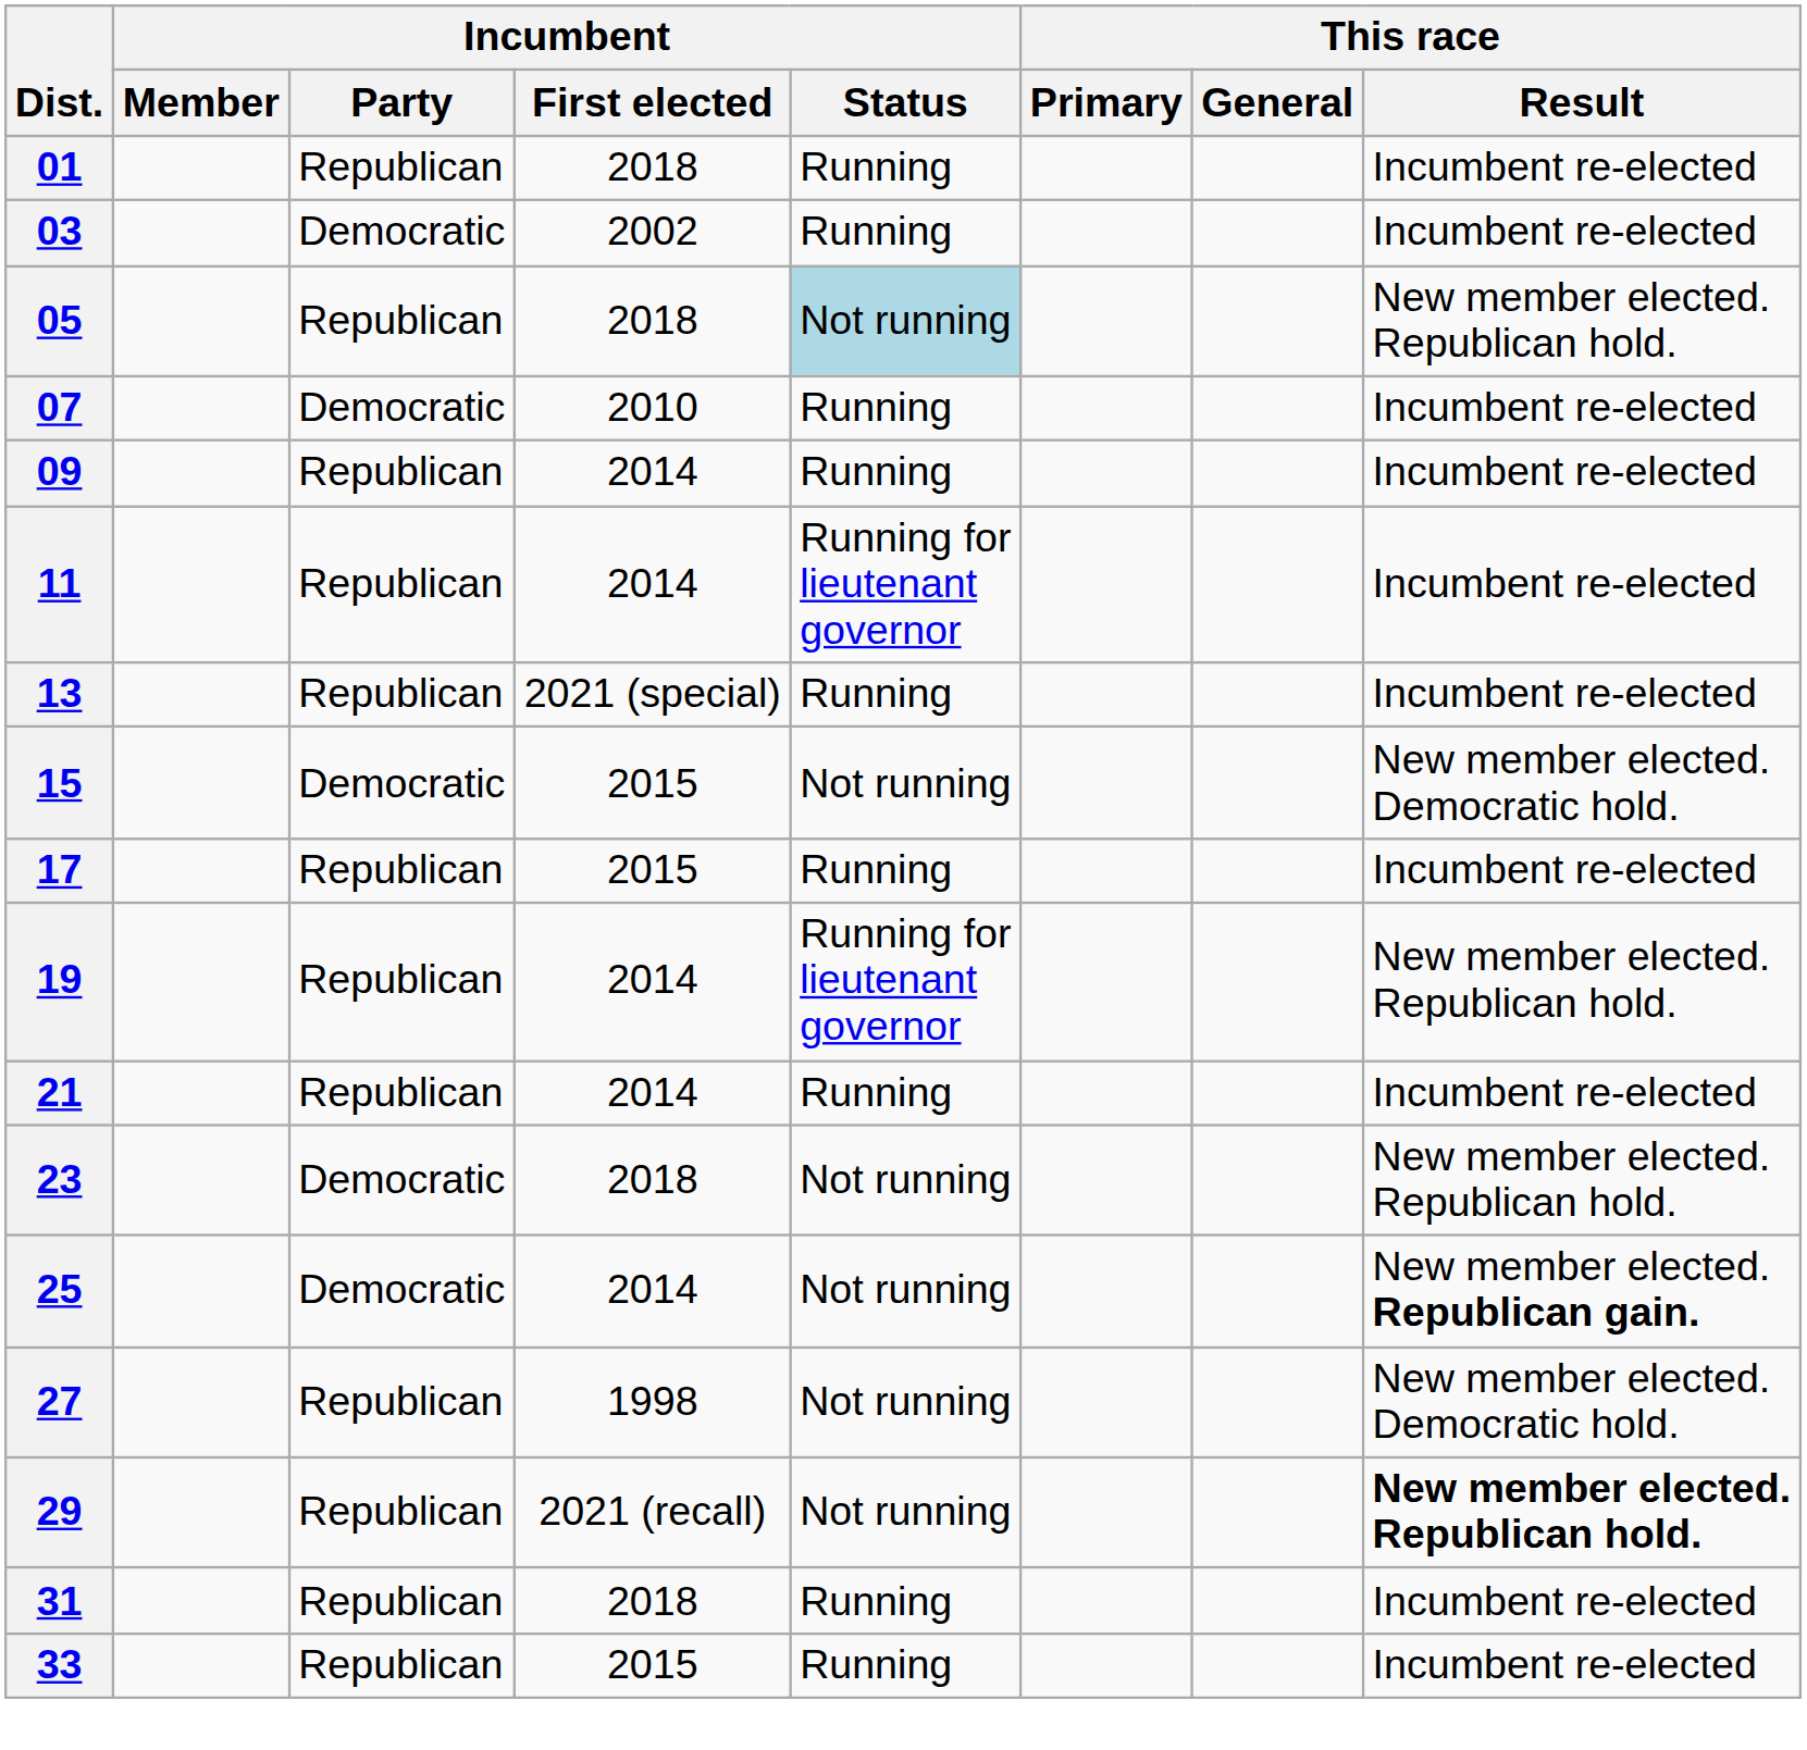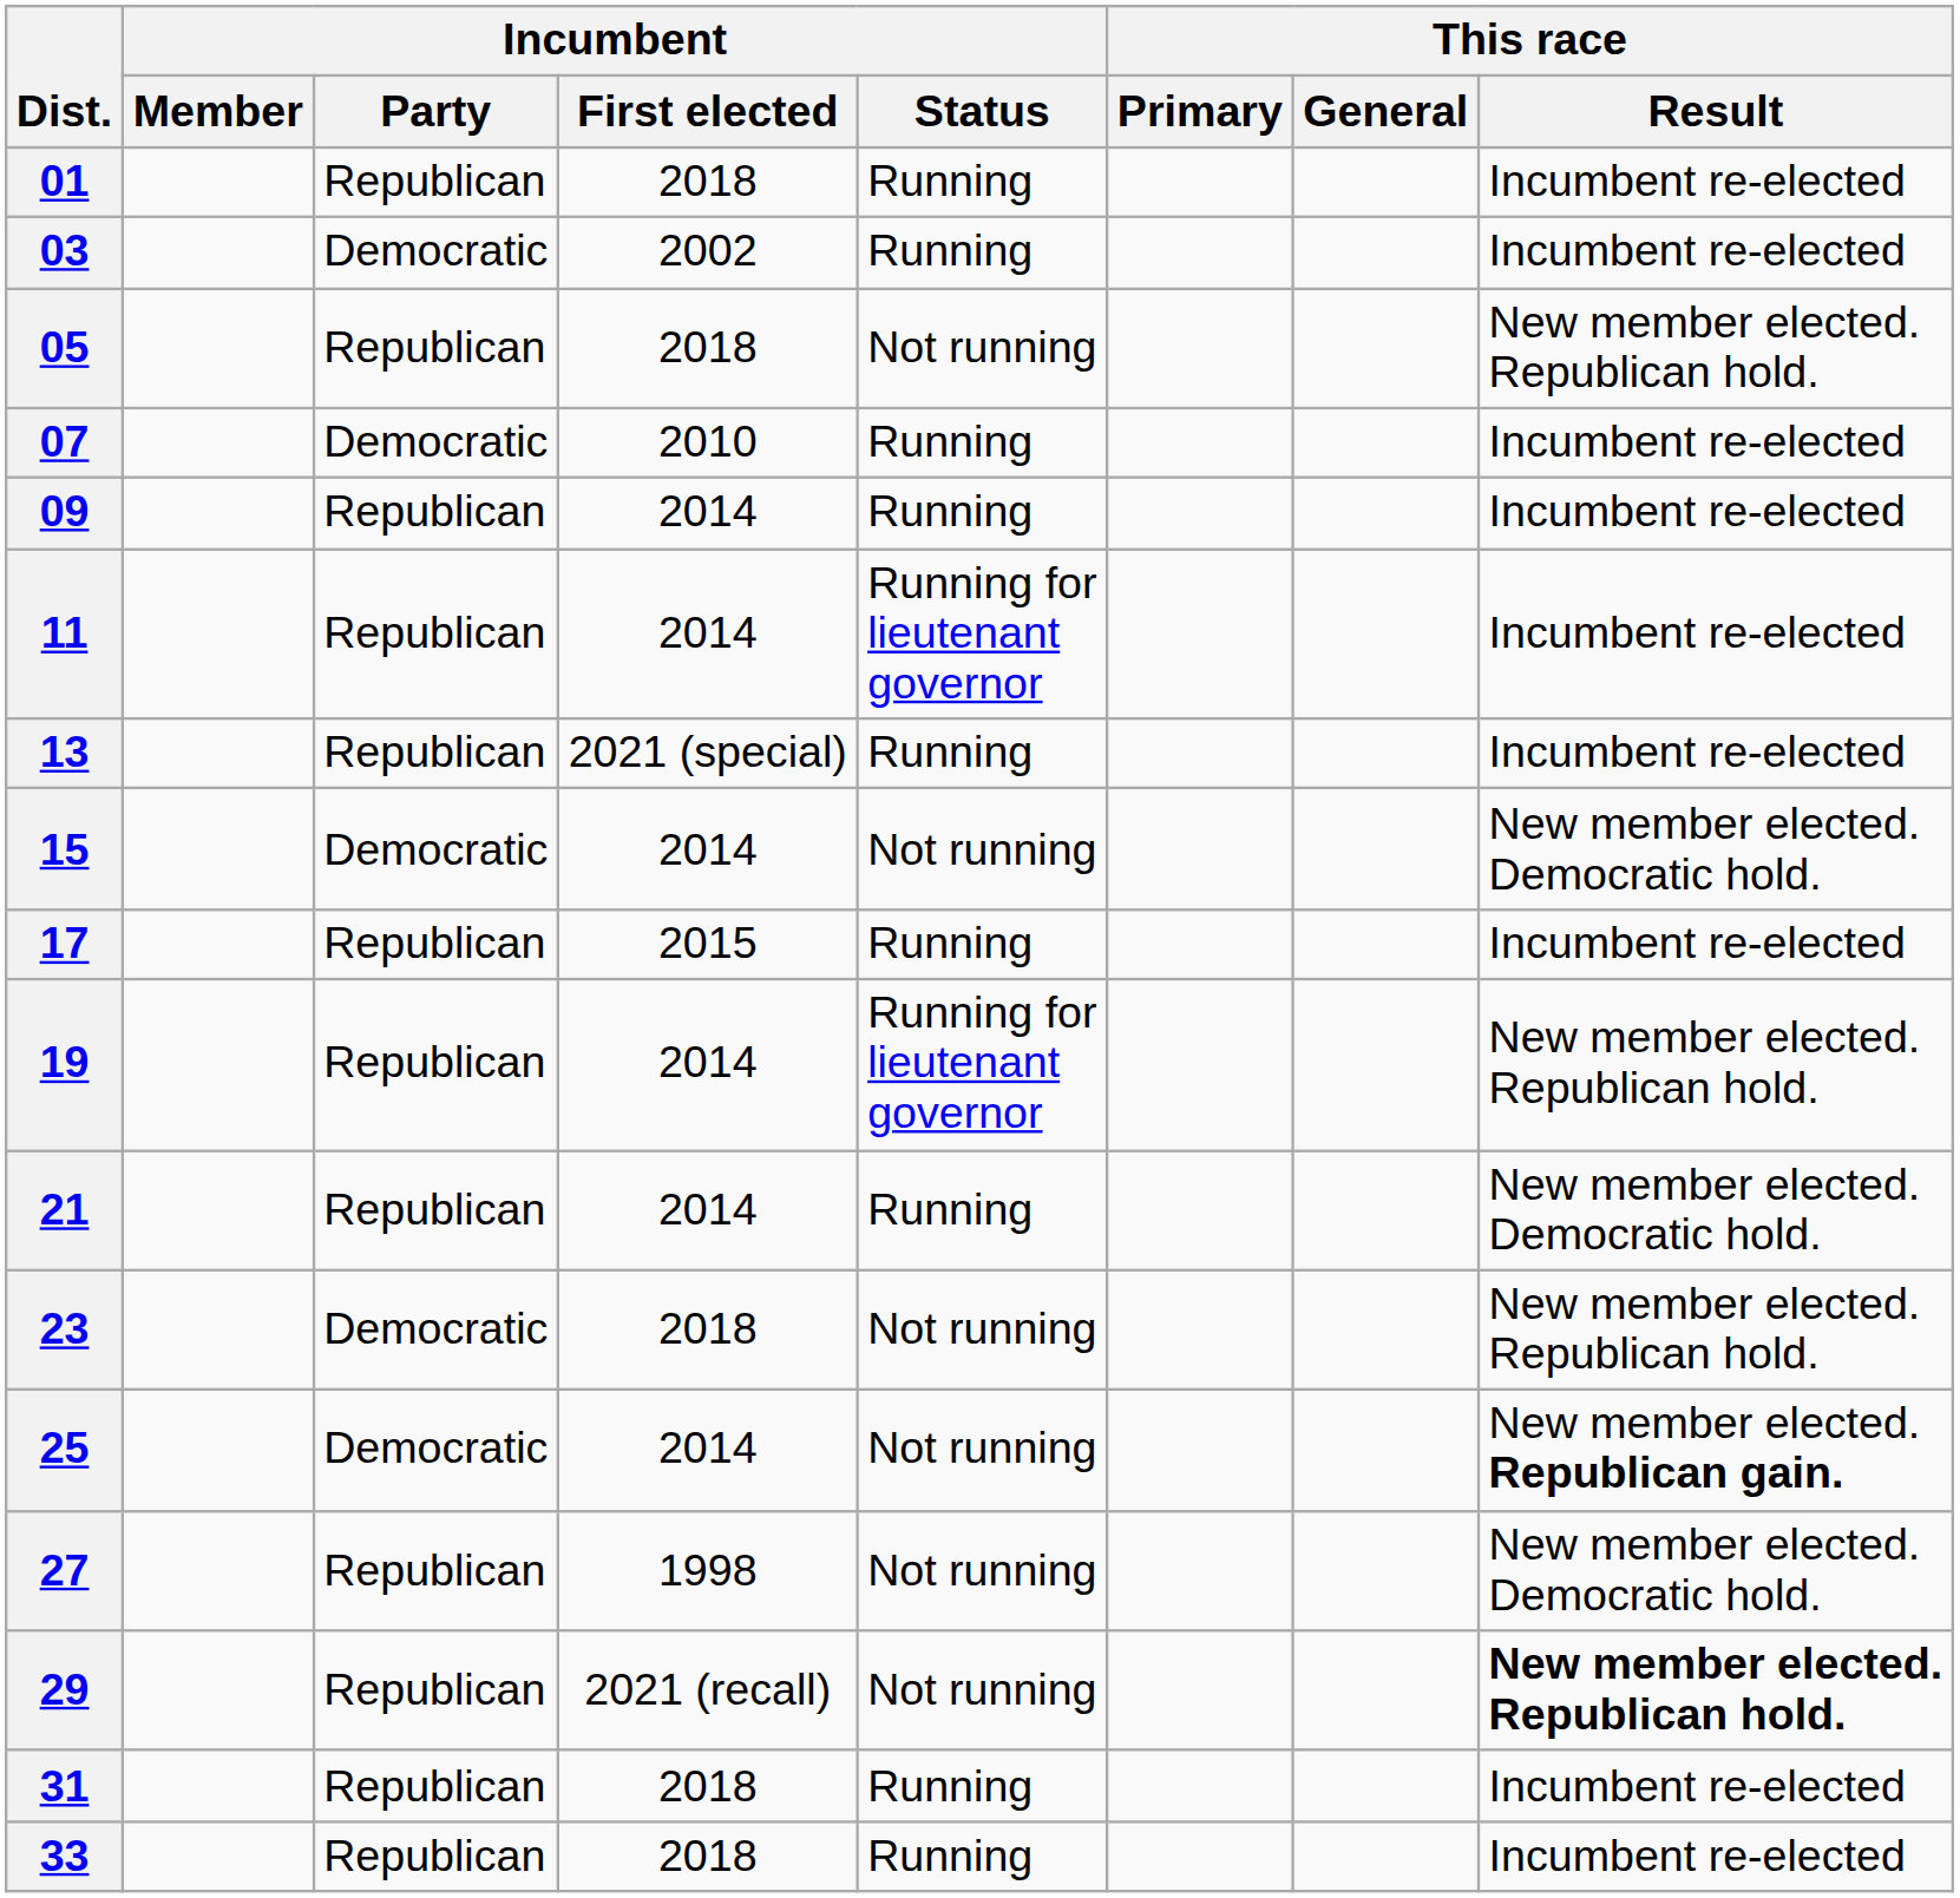05 | Incumbent / Status: lightblue background -> no background
15 | Incumbent / First elected: 2015 -> 2014
21 | This race / Result: Incumbent re-elected -> New member elected. Democratic hold.
33 | Incumbent / First elected: 2015 -> 2018
